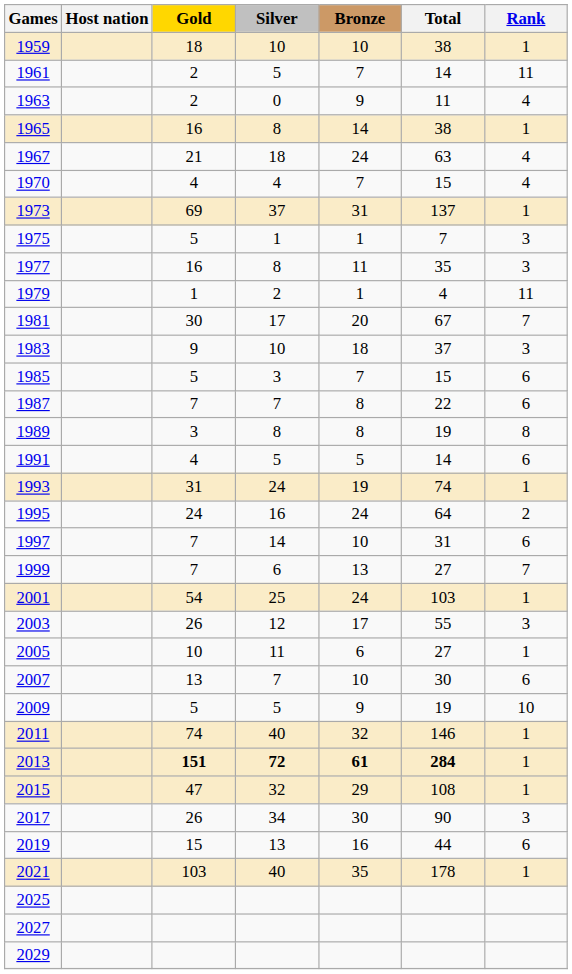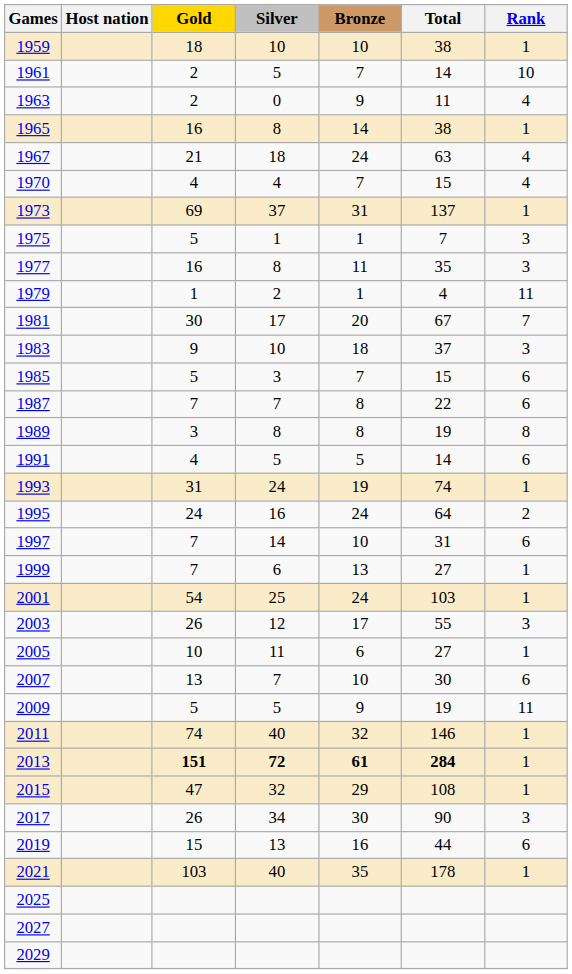1961 | Rank: 11 -> 10
1999 | Rank: 7 -> 1
2009 | Rank: 10 -> 11
